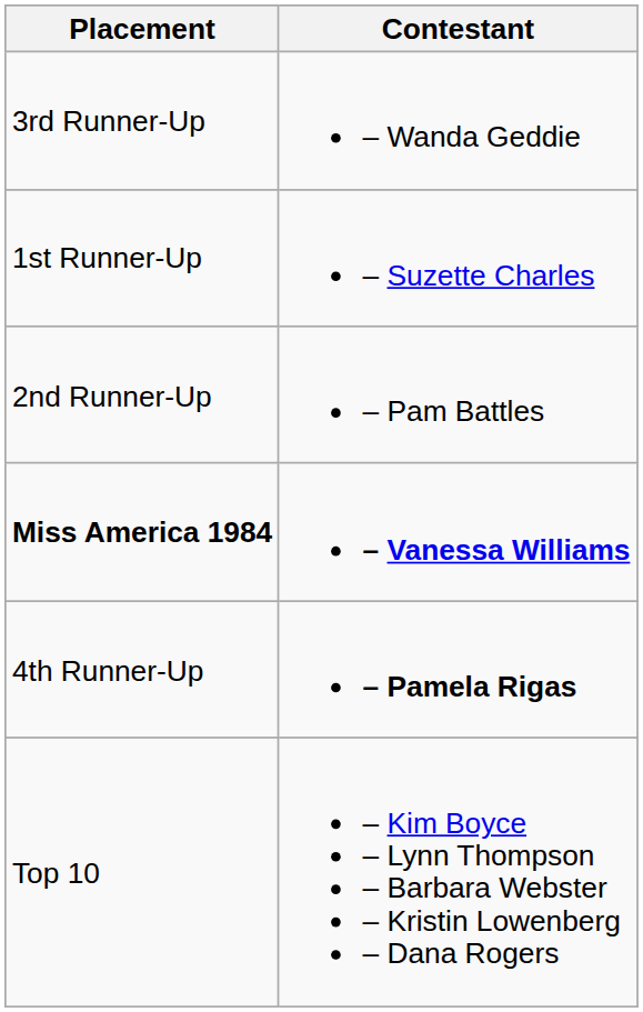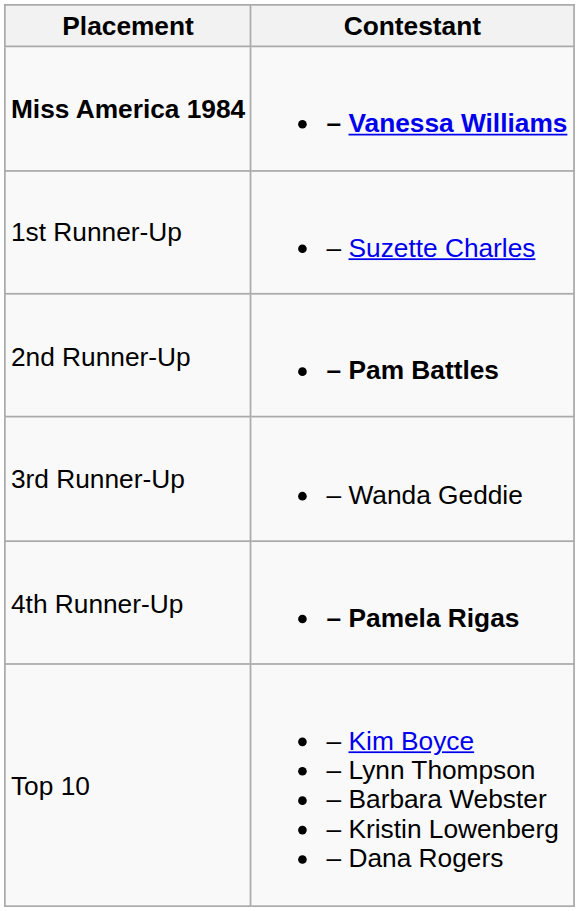rows swapped: Miss America 1984 <-> 3rd Runner-Up
2nd Runner-Up | Contestant: normal -> bold
